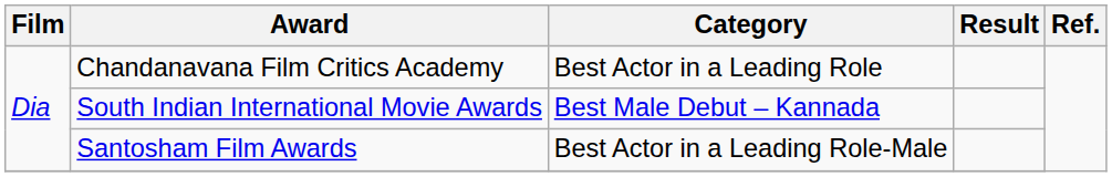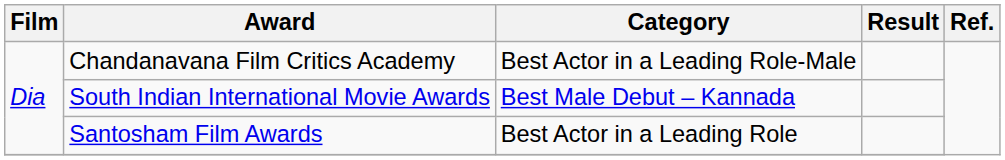Chandanavana Film Critics Academy | Category: Best Actor in a Leading Role -> Best Actor in a Leading Role-Male
Santosham Film Awards | Category: Best Actor in a Leading Role-Male -> Best Actor in a Leading Role
